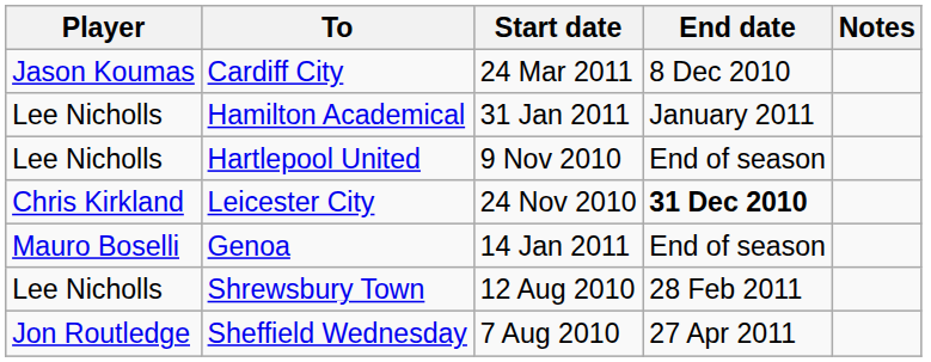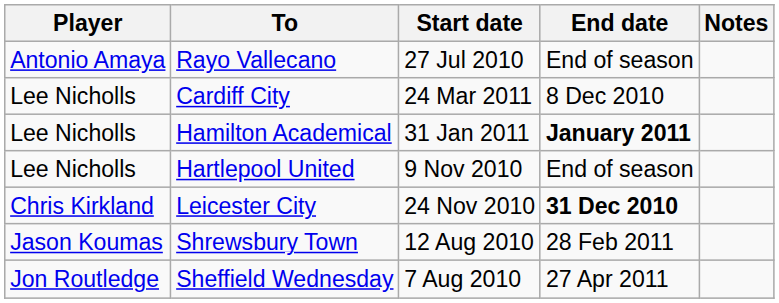+ row: Antonio Amaya | Rayo Vallecano | 27 Jul 2010 | End of season
Cardiff City | Player: Jason Koumas -> Lee Nicholls
Hamilton Academical | End date: normal -> bold
- row: Mauro Boselli | Genoa | 14 Jan 2011 | End of season
Shrewsbury Town | Player: Lee Nicholls -> Jason Koumas
